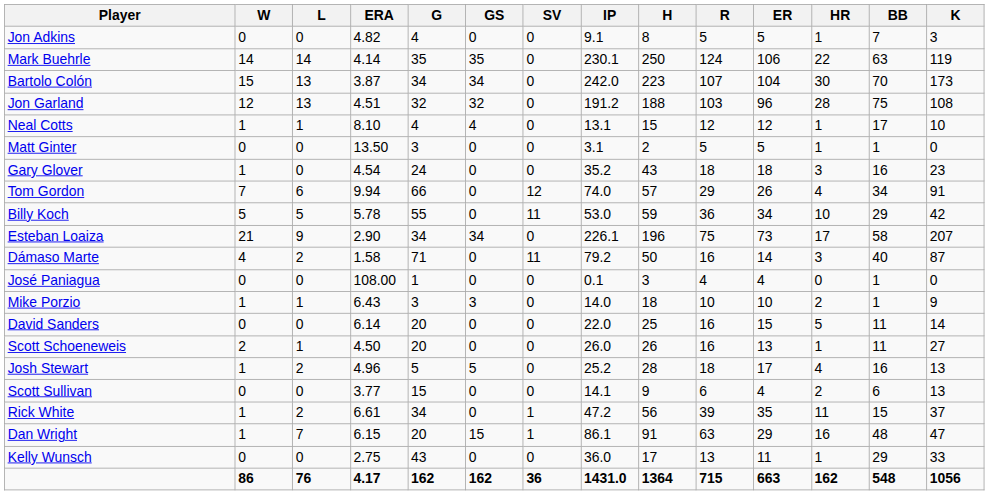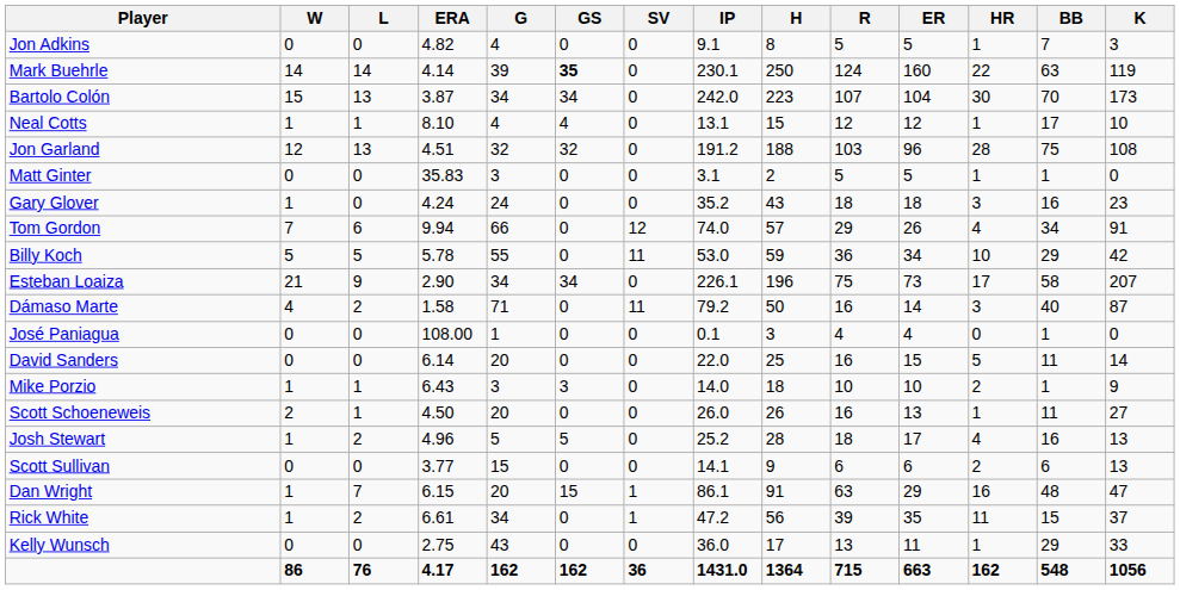Mark Buehrle | G: 35 -> 39
Mark Buehrle | GS: normal -> bold
Mark Buehrle | ER: 106 -> 160
rows swapped: Neal Cotts <-> Jon Garland
Matt Ginter | ERA: 13.50 -> 35.83
Gary Glover | ERA: 4.54 -> 4.24
rows swapped: Mike Porzio <-> David Sanders
Scott Sullivan | ER: 4 -> 6
rows swapped: Rick White <-> Dan Wright
